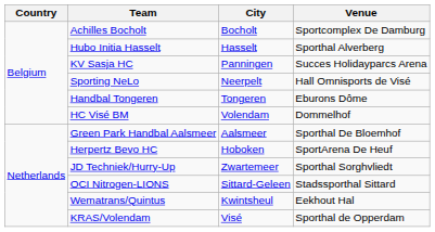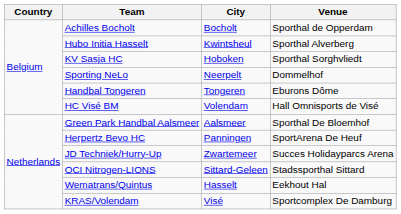Achilles Bocholt | Venue: Sportcomplex De Damburg -> Sporthal de Opperdam
Hubo Initia Hasselt | City: Hasselt -> Kwintsheul
KV Sasja HC | City: Panningen -> Hoboken
KV Sasja HC | Venue: Succes Holidayparcs Arena -> Sporthal Sorghvliedt
Sporting NeLo | Venue: Hall Omnisports de Visé -> Dommelhof
HC Visé BM | Venue: Dommelhof -> Hall Omnisports de Visé
Herpertz Bevo HC | City: Hoboken -> Panningen
JD Techniek/Hurry-Up | Venue: Sporthal Sorghvliedt -> Succes Holidayparcs Arena
Wematrans/Quintus | City: Kwintsheul -> Hasselt
KRAS/Volendam | Venue: Sporthal de Opperdam -> Sportcomplex De Damburg
